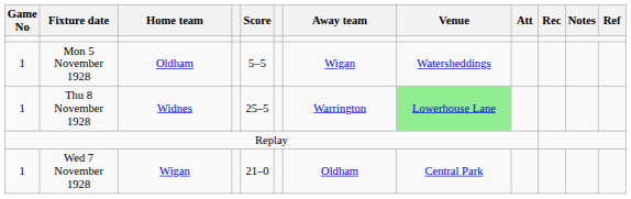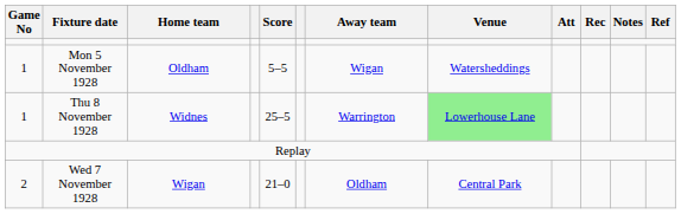Wed 7 November 1928 | Game No: 1 -> 2
